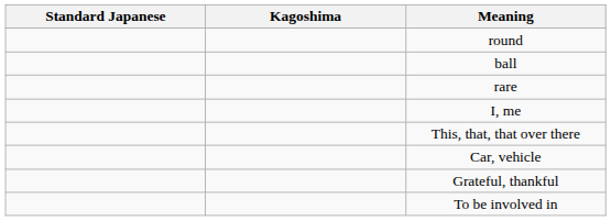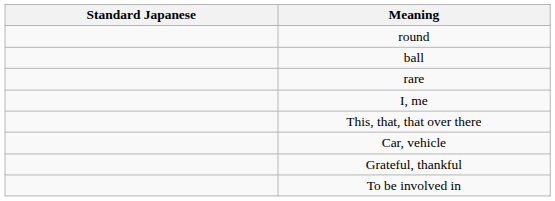- column: Kagoshima
